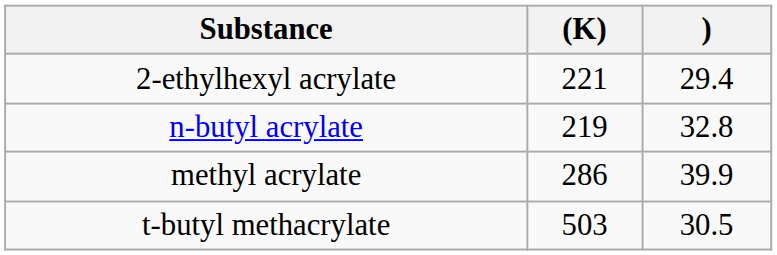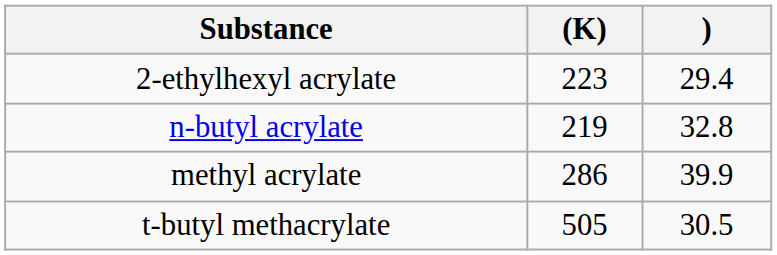2-ethylhexyl acrylate | (K): 221 -> 223
t-butyl methacrylate | (K): 503 -> 505
